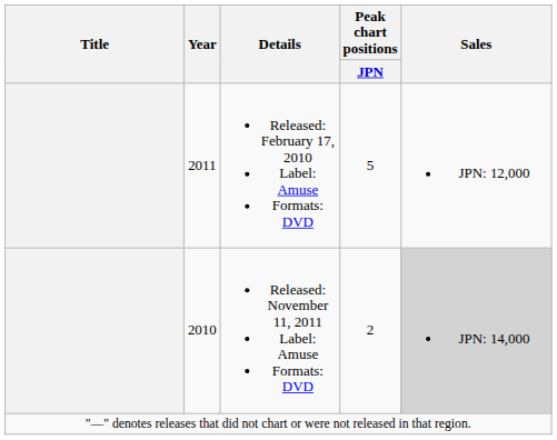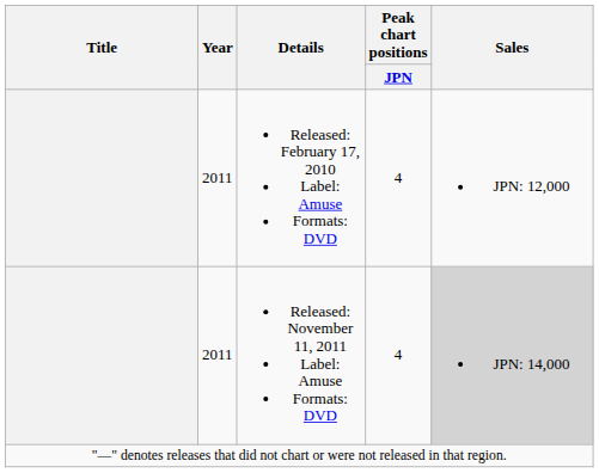Released: February 17, 2010 Label: Amuse Formats: DVD | Peak chart positions / JPN: 5 -> 4
Released: November 11, 2011 Label: Amuse Formats: DVD | Year: 2010 -> 2011
Released: November 11, 2011 Label: Amuse Formats: DVD | Peak chart positions / JPN: 2 -> 4
